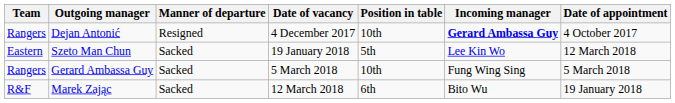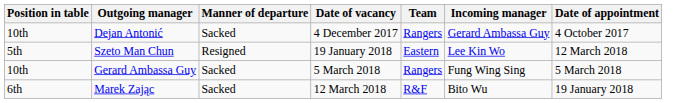columns swapped: Team <-> Position in table
Dejan Antonić | Manner of departure: Resigned -> Sacked
Dejan Antonić | Incoming manager: bold -> normal
Szeto Man Chun | Manner of departure: Sacked -> Resigned
